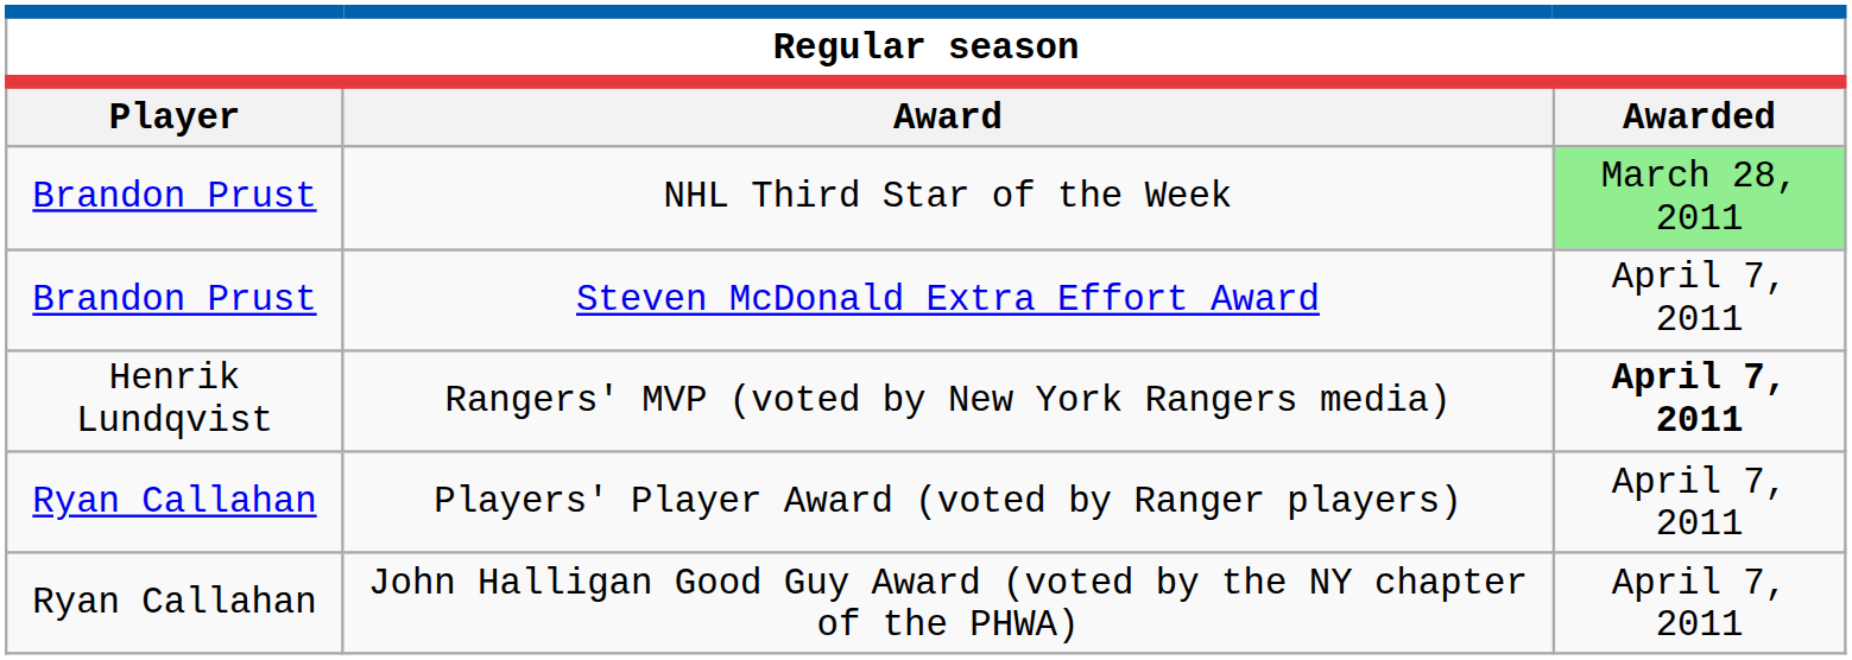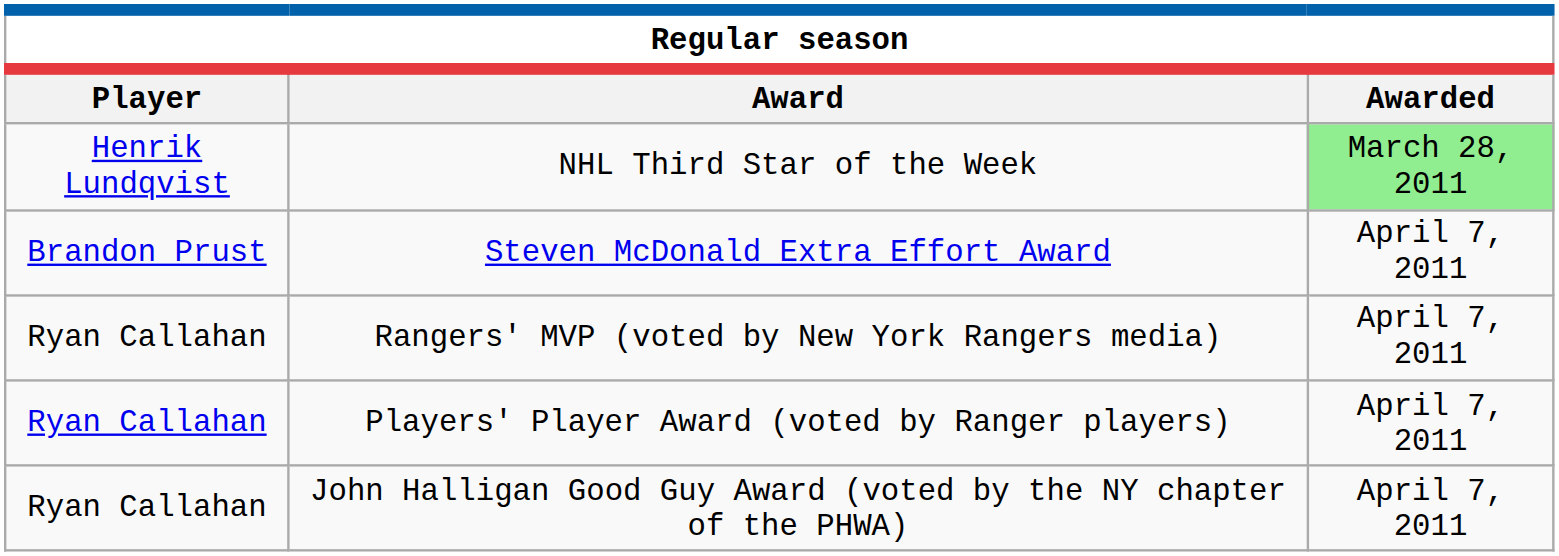NHL Third Star of the Week | Player: Brandon Prust -> Henrik Lundqvist
Rangers' MVP (voted by New York Rangers media) | Player: Henrik Lundqvist -> Ryan Callahan
Rangers' MVP (voted by New York Rangers media) | Awarded: bold -> normal
